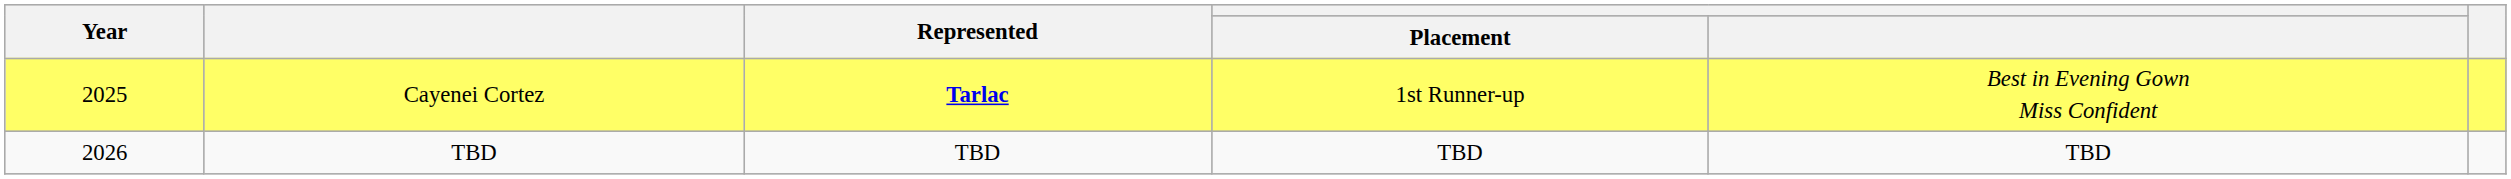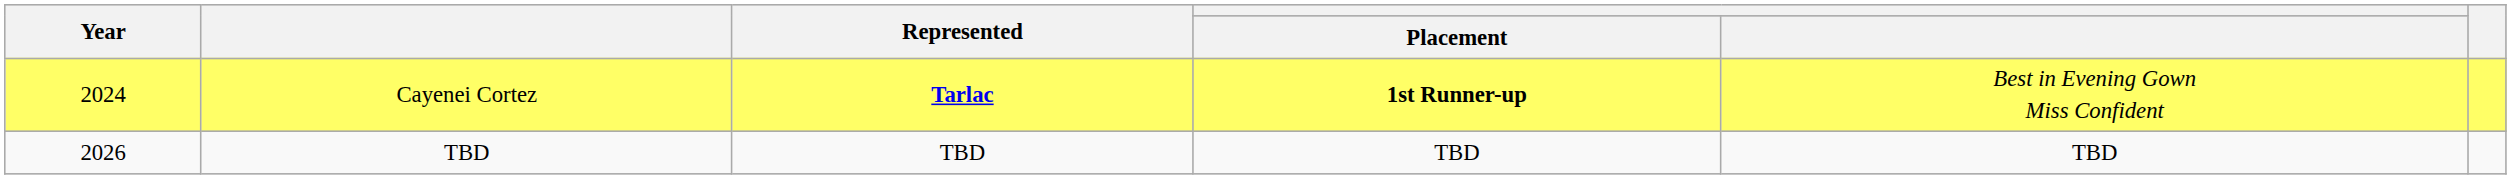Cayenei Cortez | Year: 2025 -> 2024
Cayenei Cortez | Placement: normal -> bold
